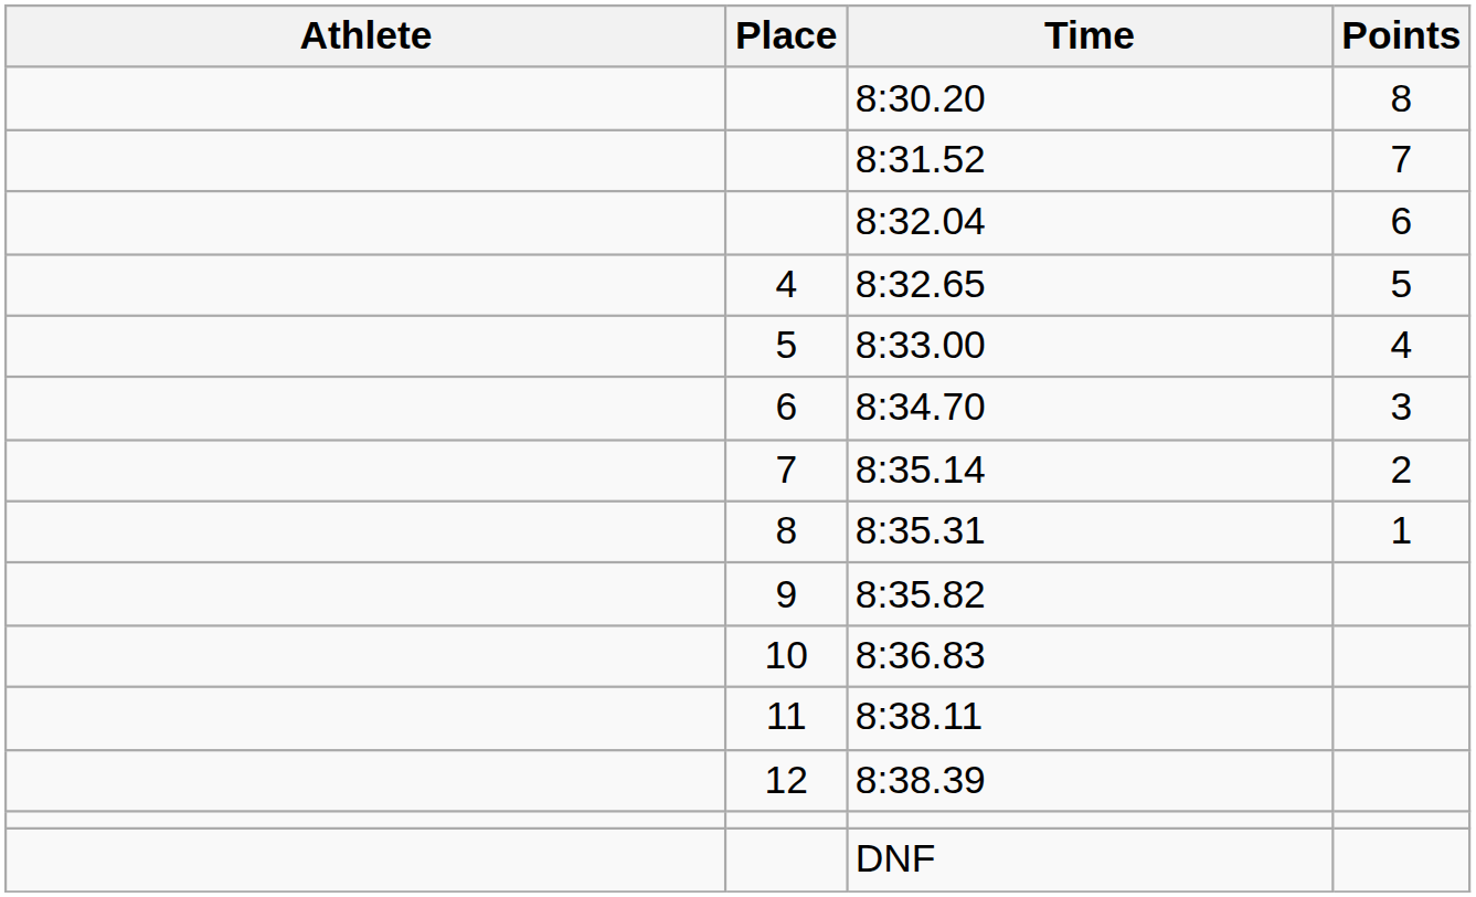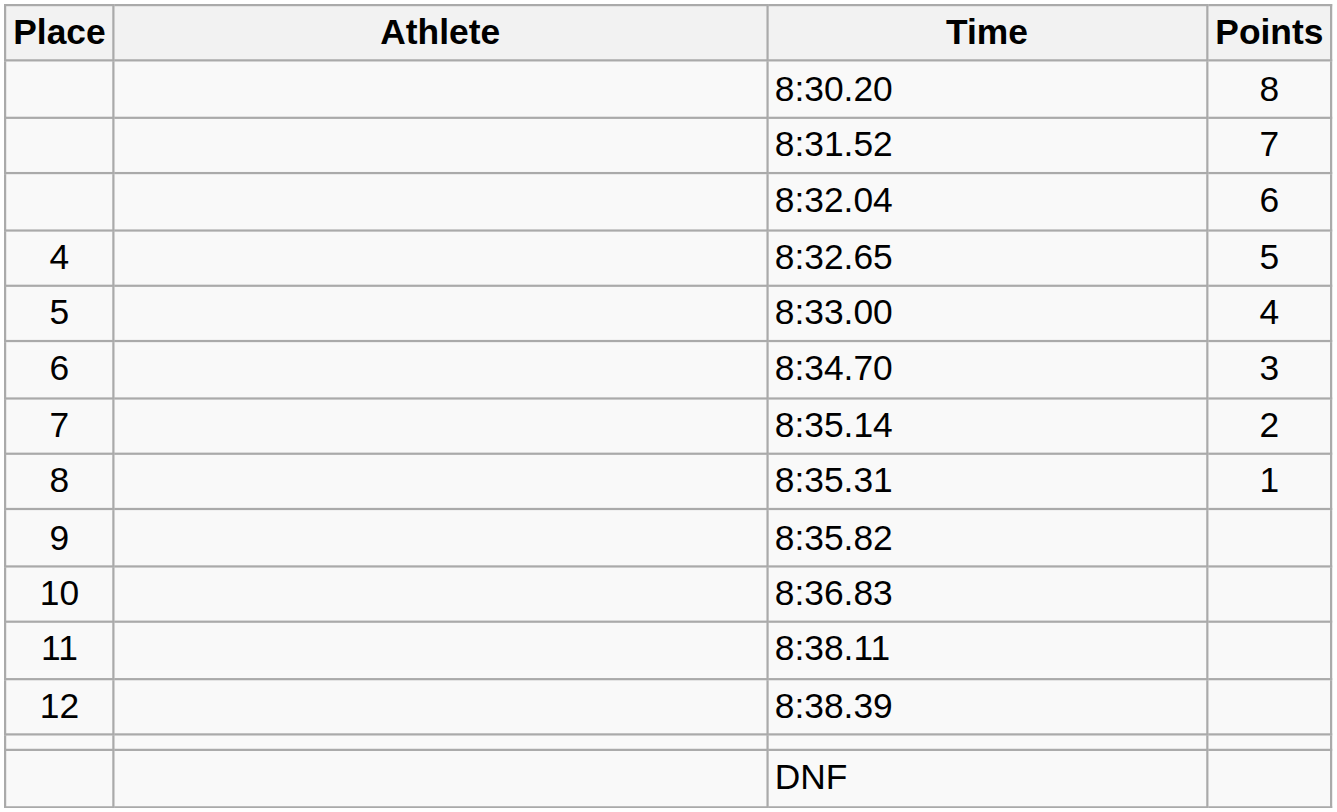columns swapped: Place <-> Athlete
